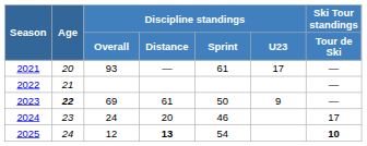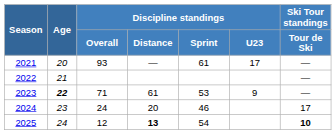2023 | Discipline standings / Overall: 69 -> 71
2023 | Discipline standings / Sprint: 50 -> 53
